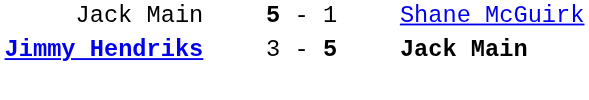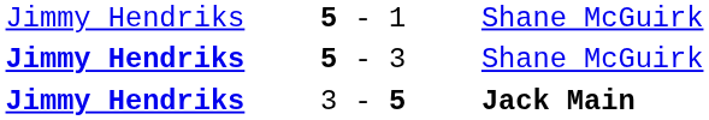5 - 1 | column 1: Jack Main -> Jimmy Hendriks
+ row: Jimmy Hendriks | 5 - 3 | Shane McGuirk
